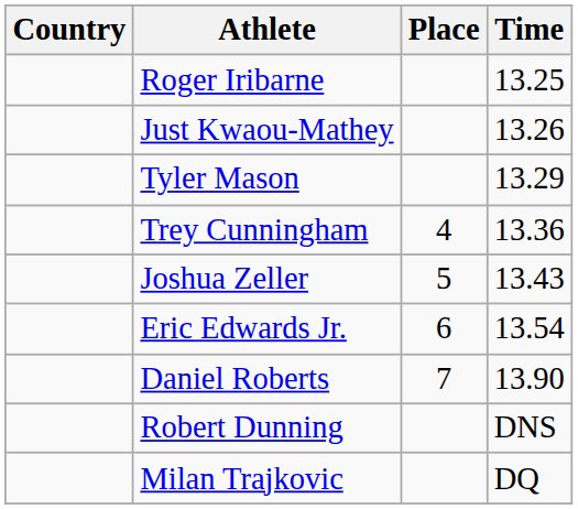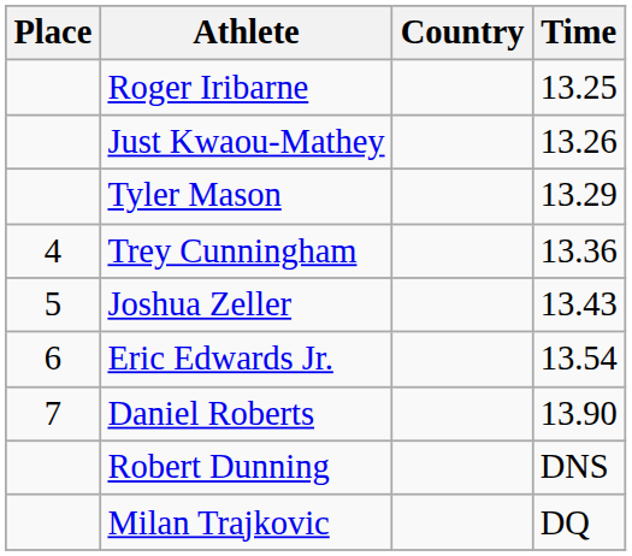columns swapped: Place <-> Country
